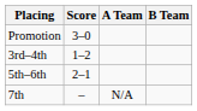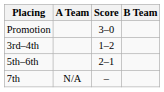columns swapped: A Team <-> Score
